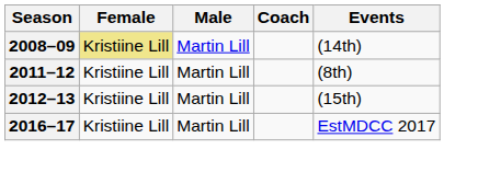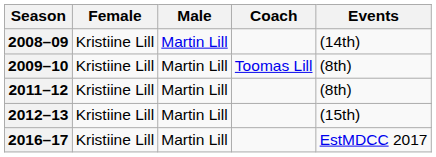2008–09 | Female: khaki background -> no background
+ row: 2009–10 | Kristiine Lill | Martin Lill | Toomas Lill | (8th)
